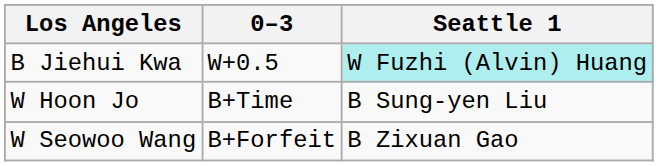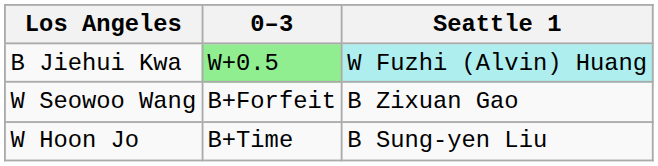B Jiehui Kwa | 0–3: no background -> lightgreen background
rows swapped: W Hoon Jo <-> W Seowoo Wang
